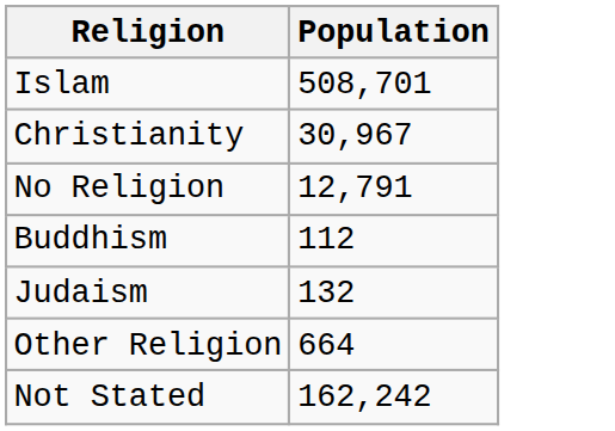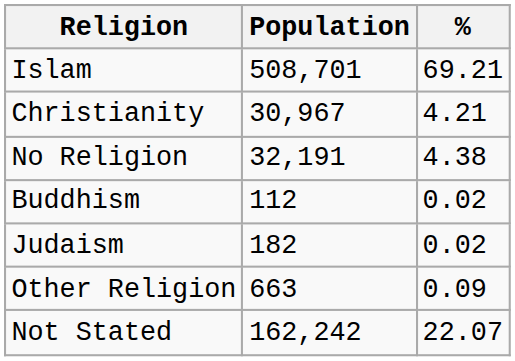+ column: % | 69.21 | 4.21 | 4.38 | 0.02 | 0.02 | 0.09 | 22.07
No Religion | Population: 12,791 -> 32,191
Judaism | Population: 132 -> 182
Other Religion | Population: 664 -> 663
